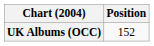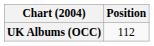UK Albums (OCC) | Position: 152 -> 112
